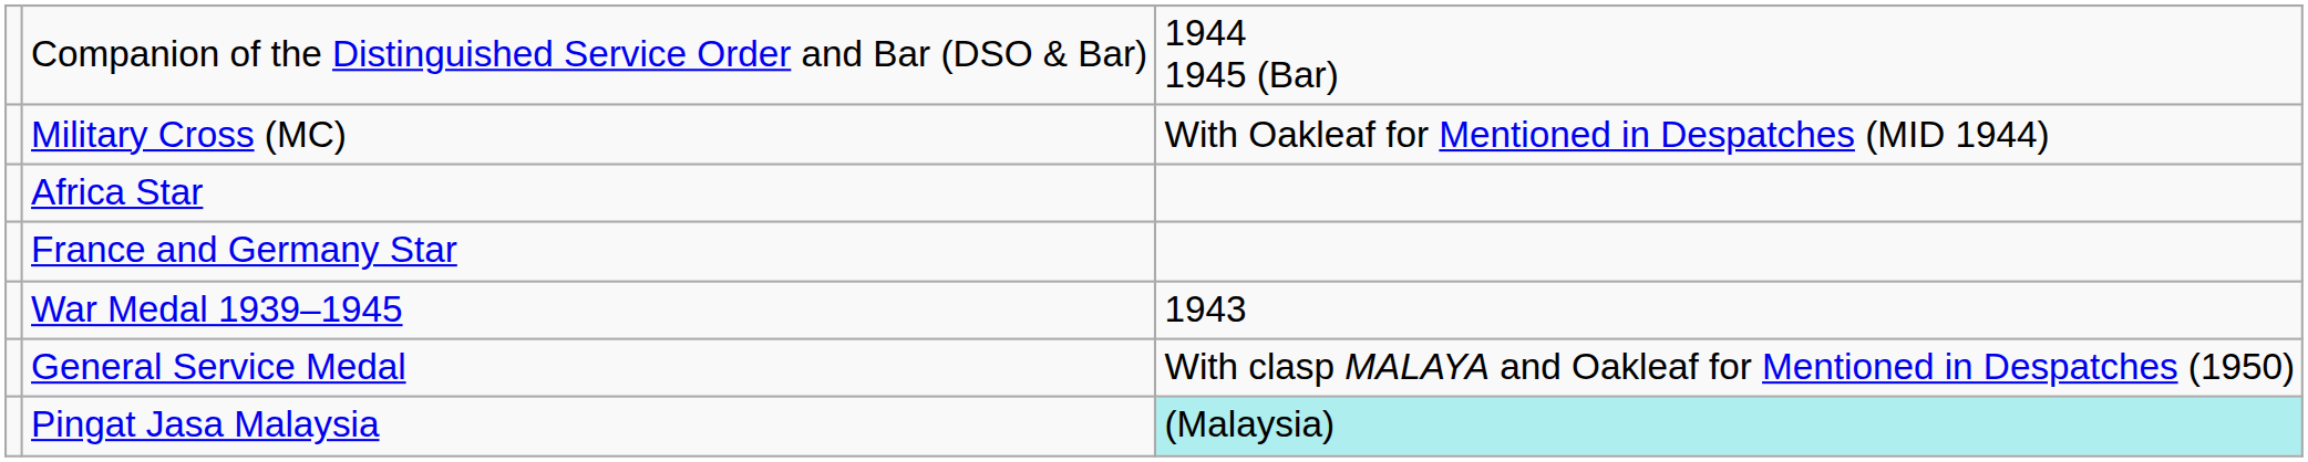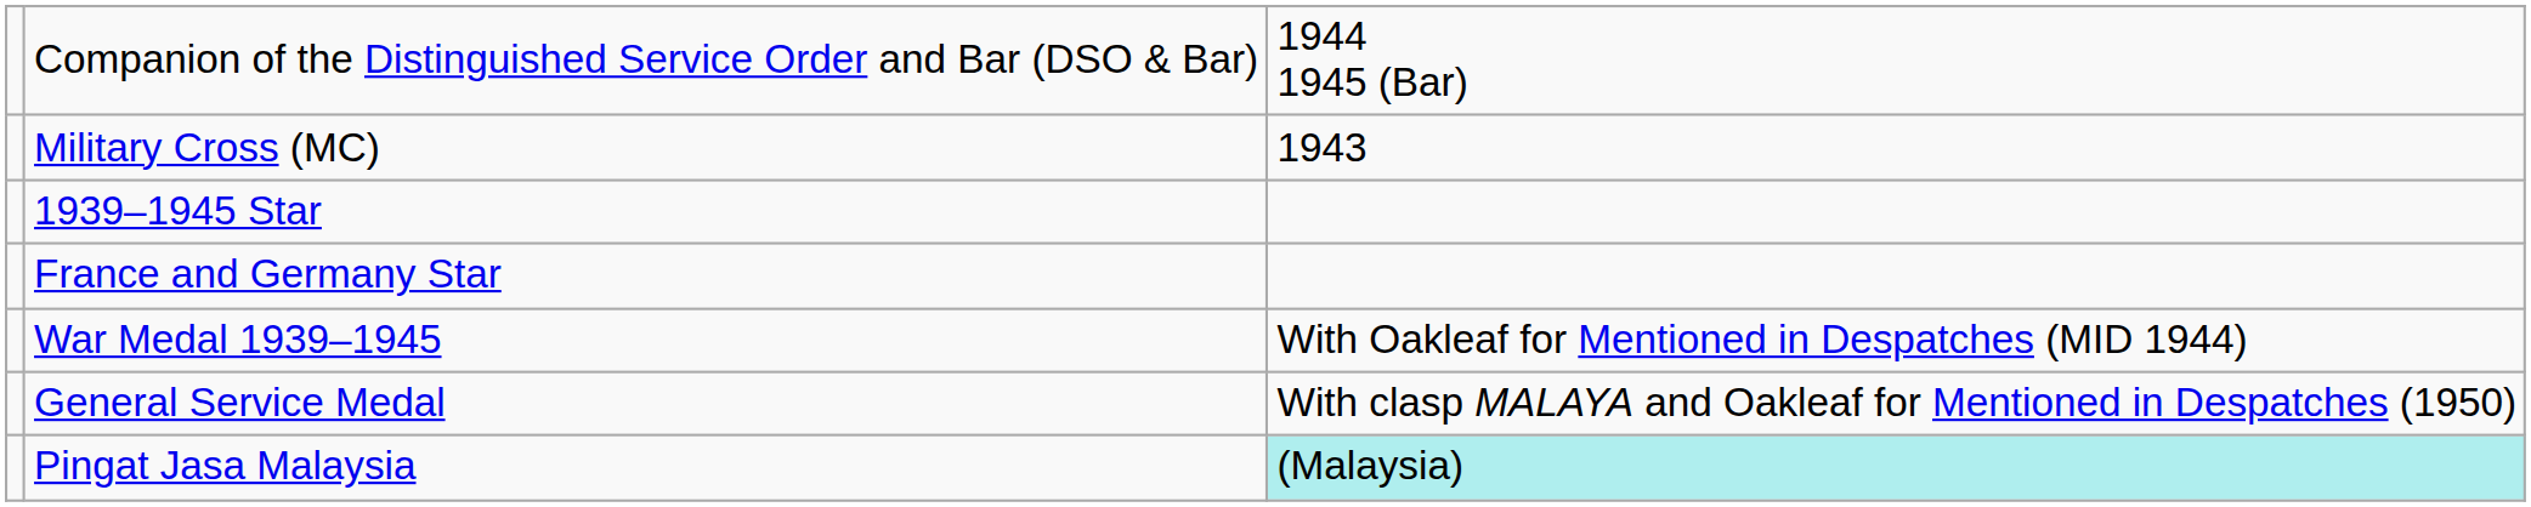Military Cross (MC) | column 3: With Oakleaf for Mentioned in Despatches (MID 1944) -> 1943
+ row: 1939–1945 Star
- row: Africa Star
War Medal 1939–1945 | column 3: 1943 -> With Oakleaf for Mentioned in Despatches (MID 1944)
